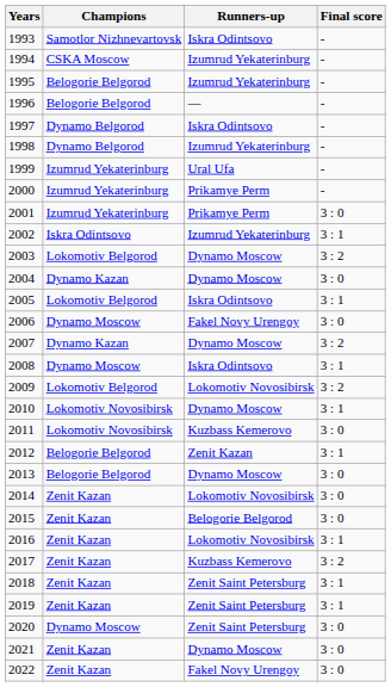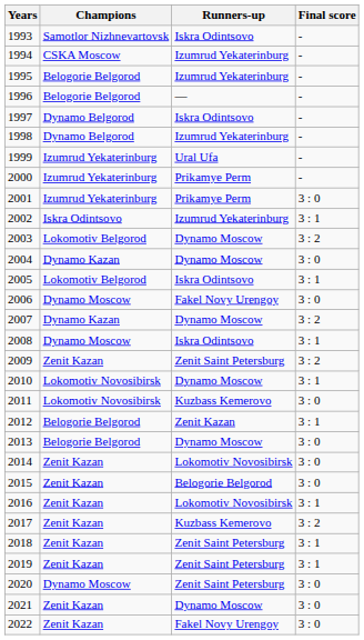2009 | Champions: Lokomotiv Belgorod -> Zenit Kazan
2009 | Runners-up: Lokomotiv Novosibirsk -> Zenit Saint Petersburg
